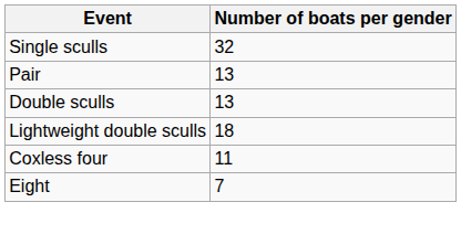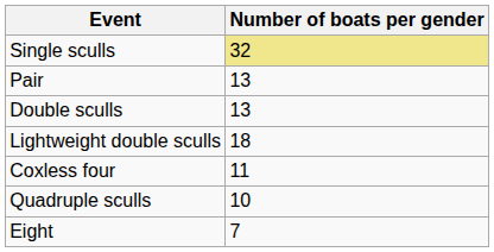Single sculls | Number of boats per gender: no background -> khaki background
+ row: Quadruple sculls | 10
